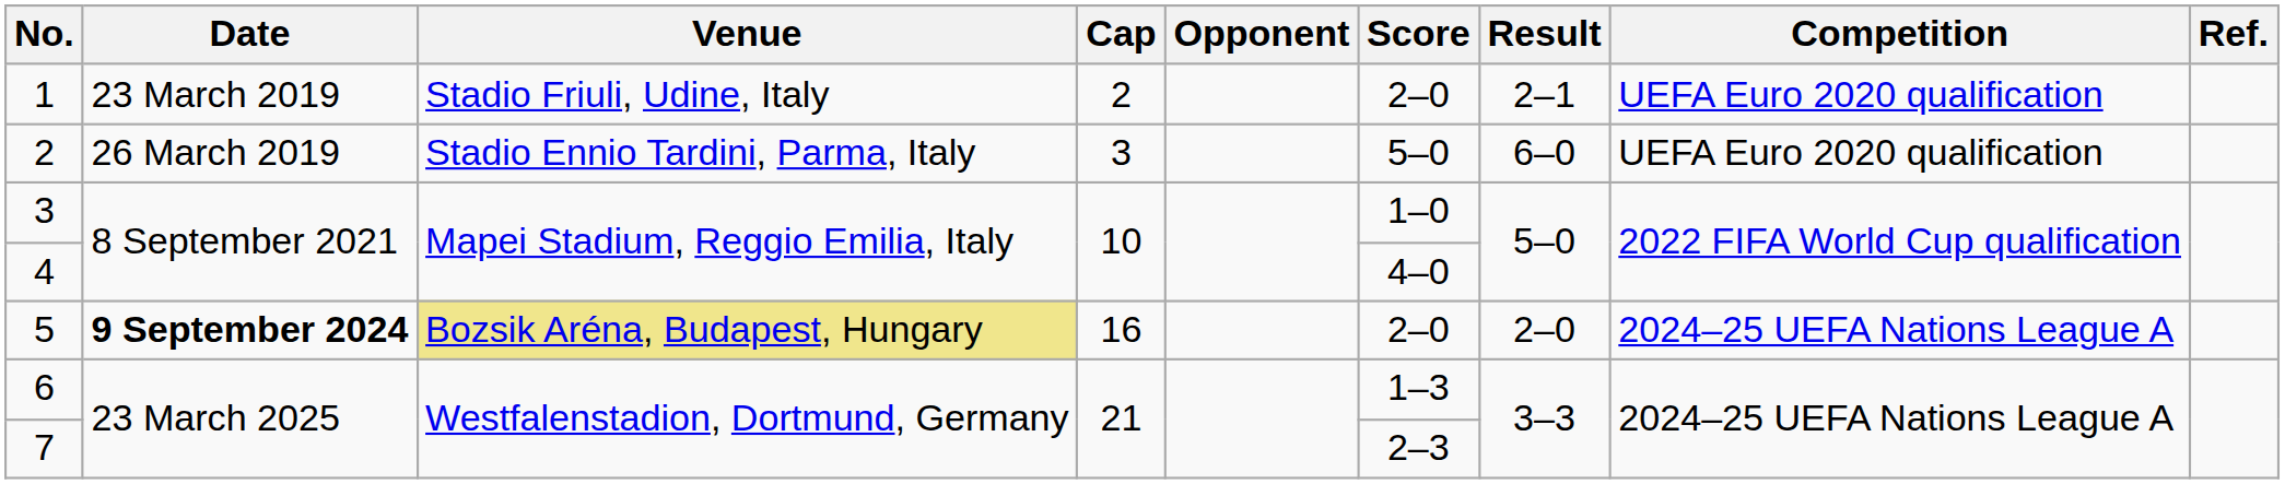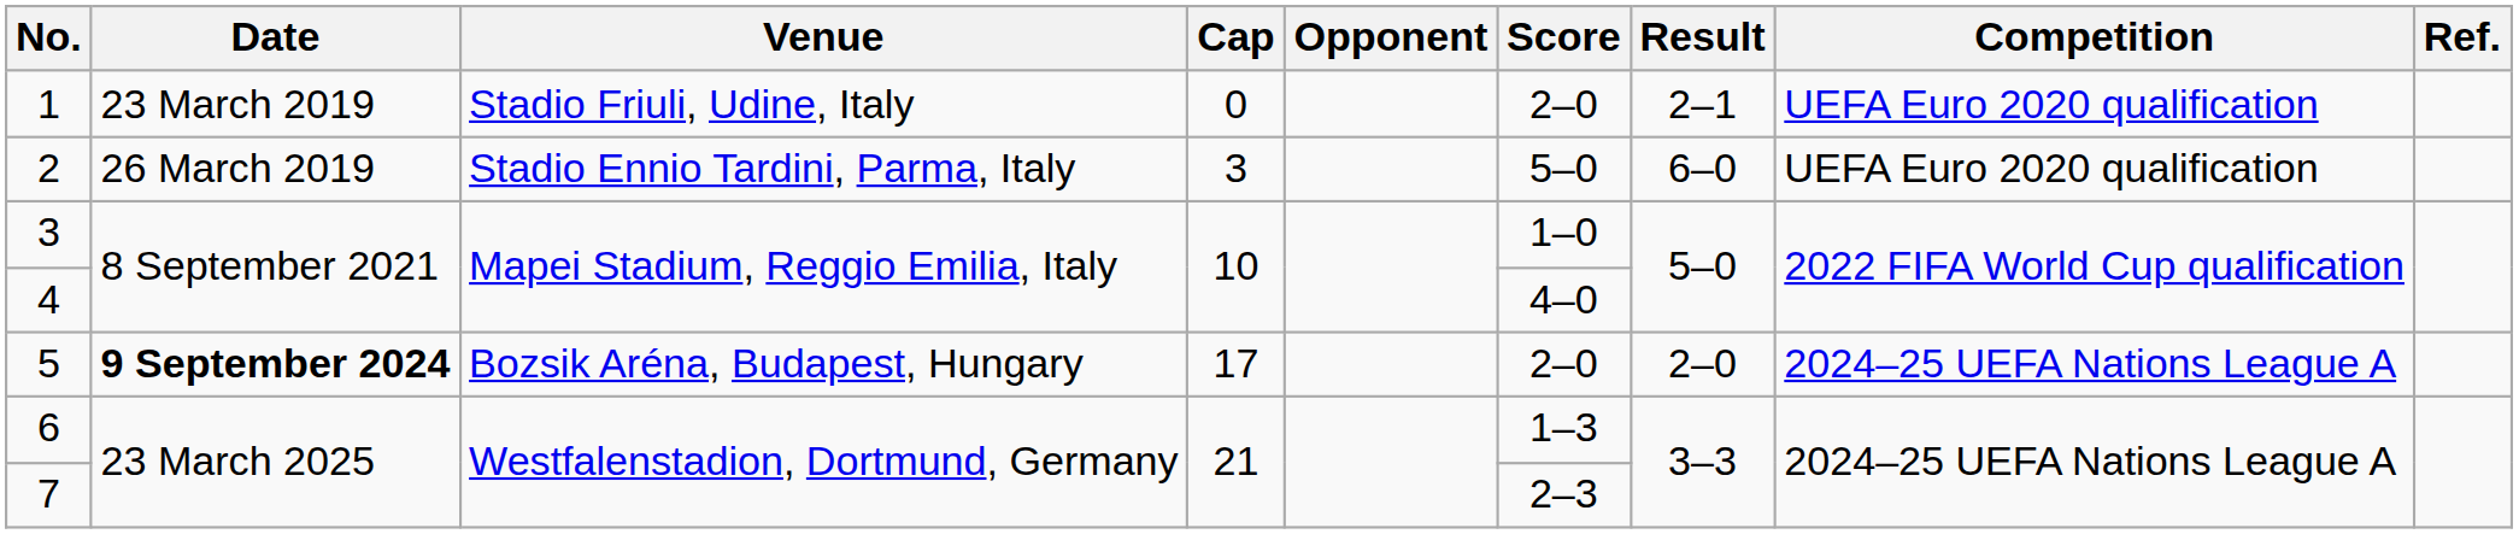1 | Cap: 2 -> 0
5 | Venue: khaki background -> no background
5 | Cap: 16 -> 17
